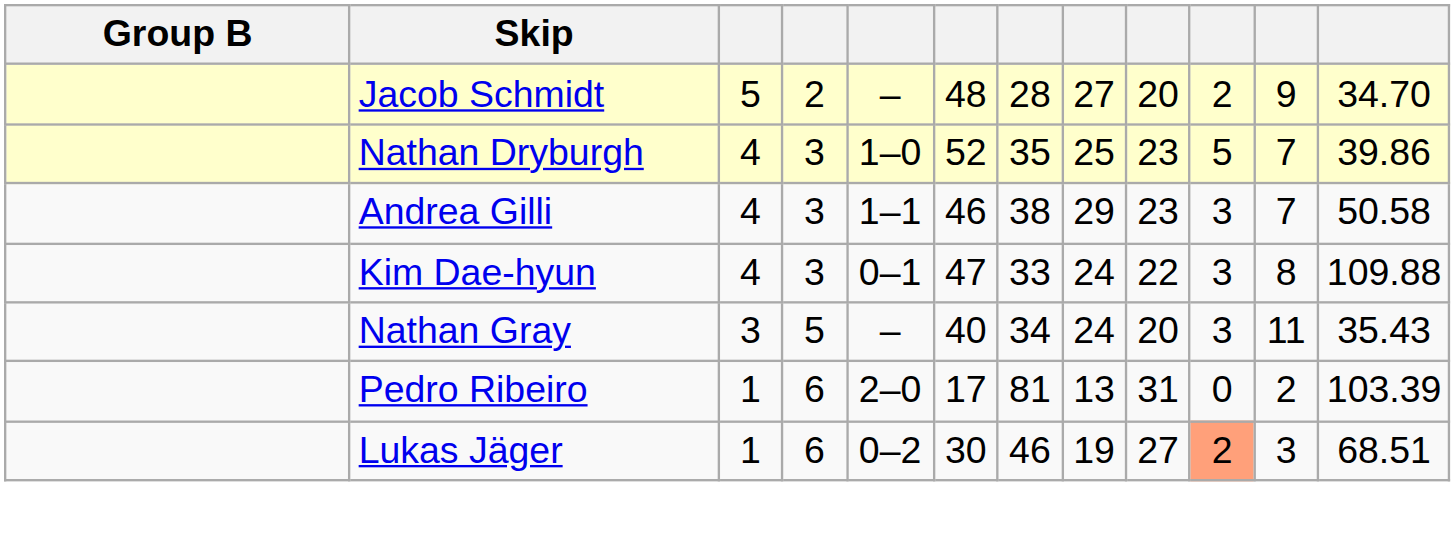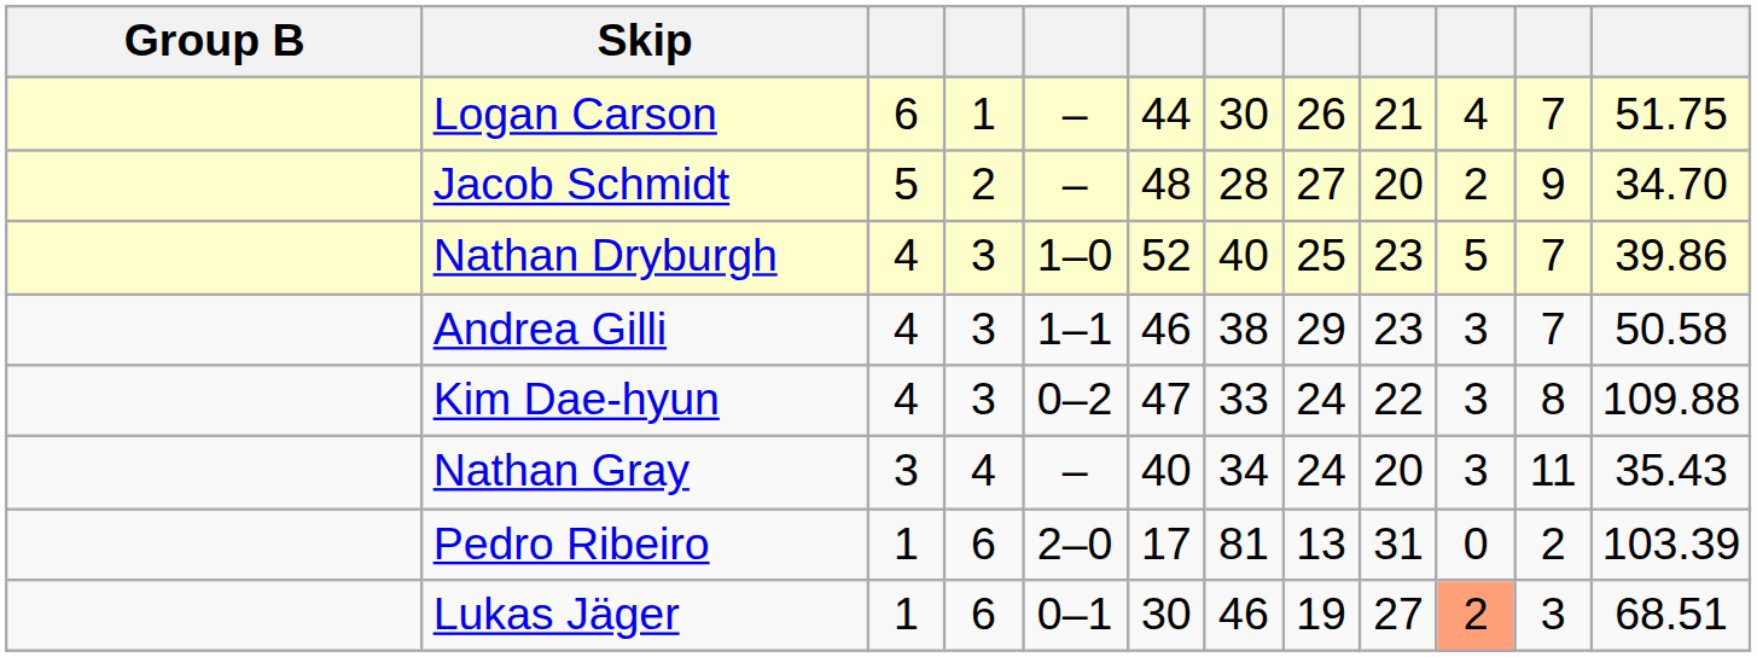+ row: Logan Carson | 6 | 1 | – | 44 | 30 | 26 | 21 | 4 | 7 | 51.75
Nathan Dryburgh | column 7: 35 -> 40
Kim Dae-hyun | column 5: 0–1 -> 0–2
Nathan Gray | column 4: 5 -> 4
Lukas Jäger | column 5: 0–2 -> 0–1
